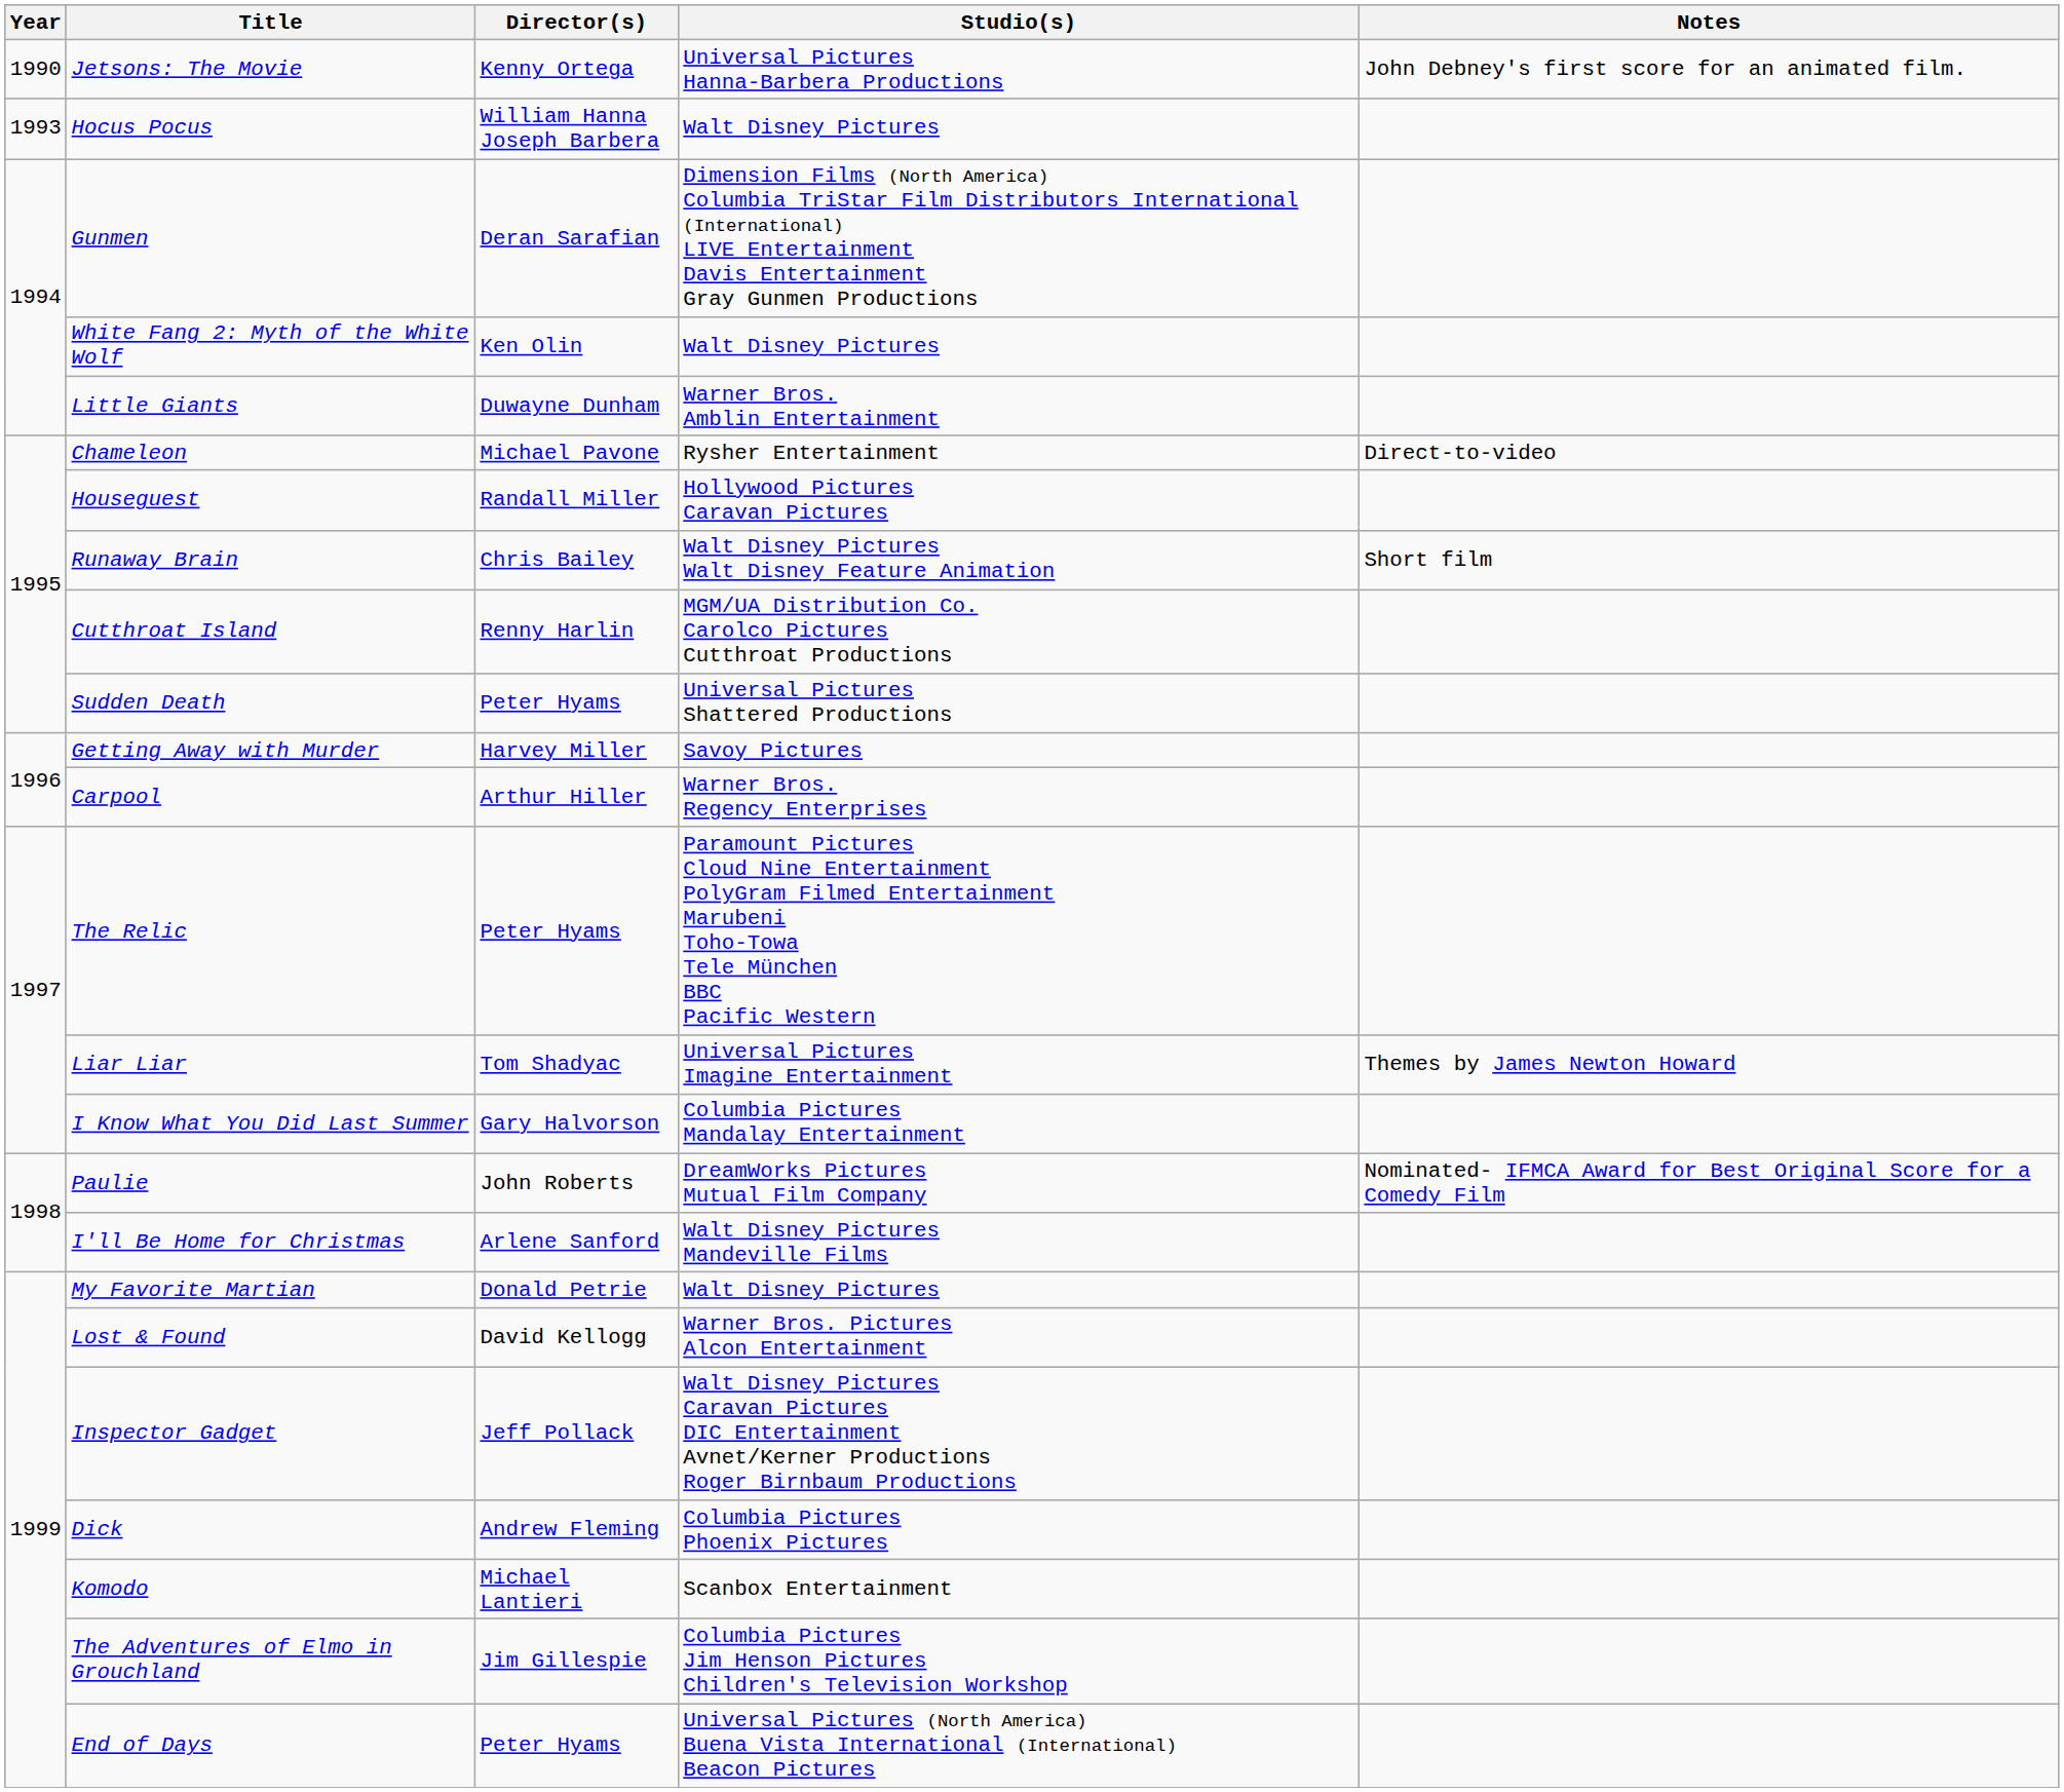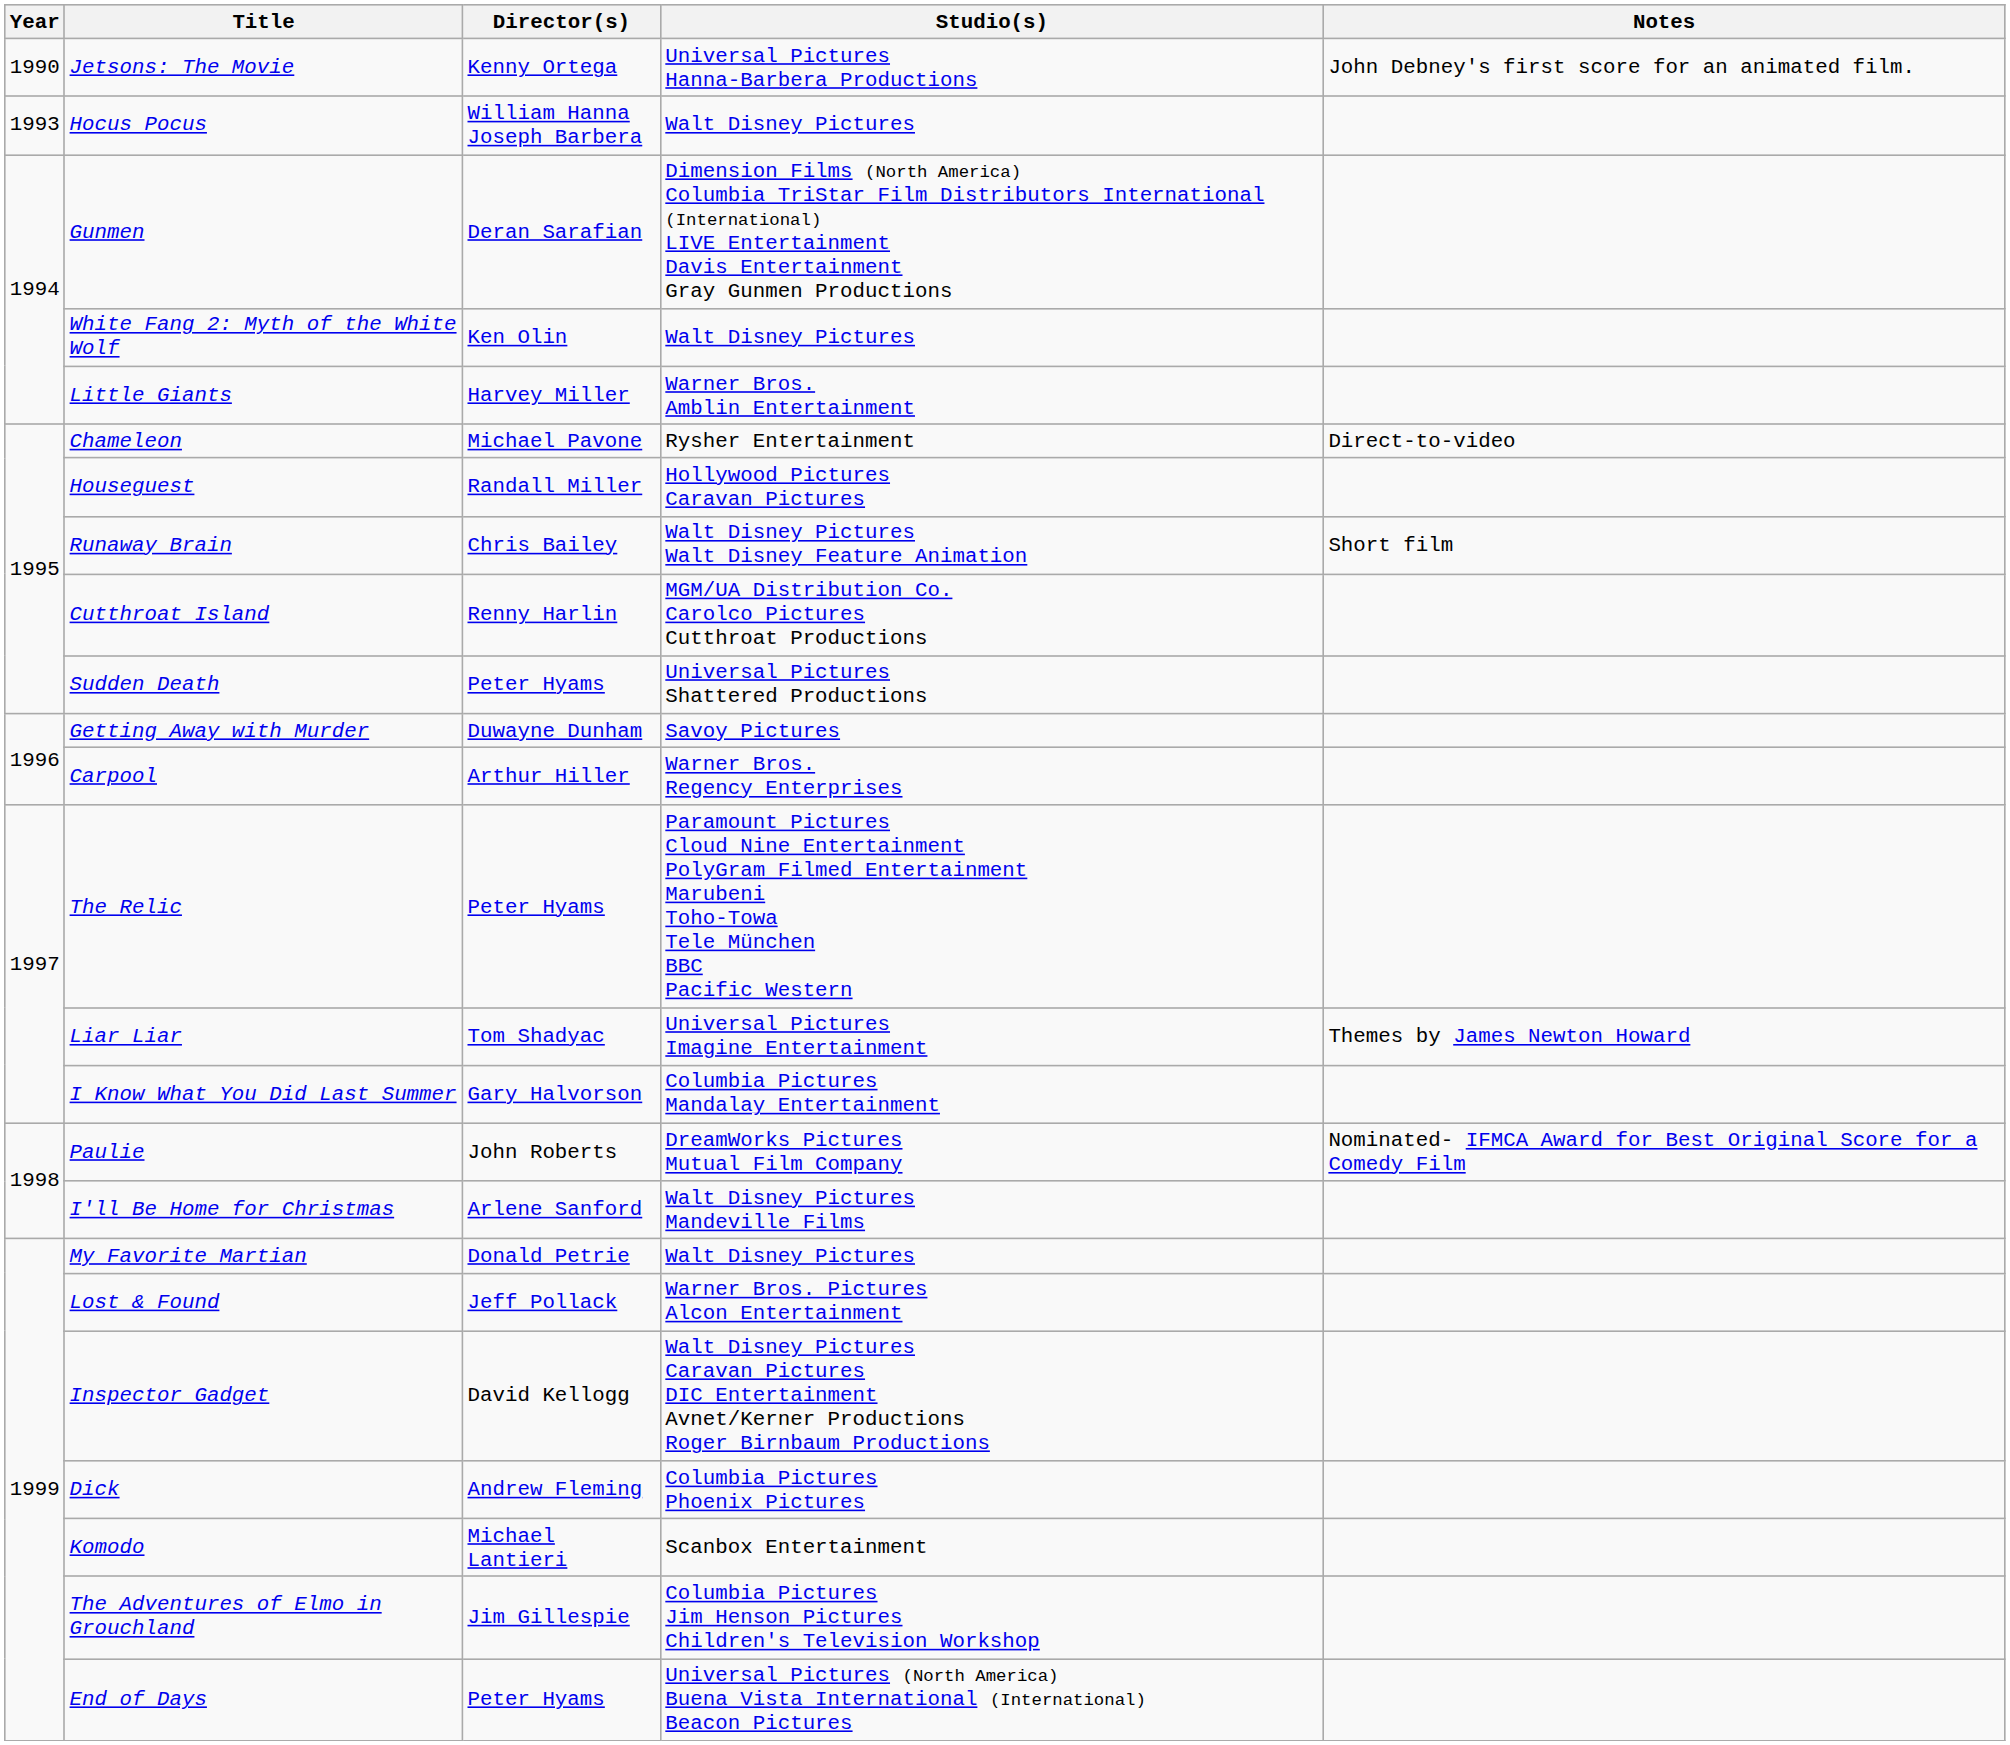Little Giants | Director(s): Duwayne Dunham -> Harvey Miller
Getting Away with Murder | Director(s): Harvey Miller -> Duwayne Dunham
Lost & Found | Director(s): David Kellogg -> Jeff Pollack
Inspector Gadget | Director(s): Jeff Pollack -> David Kellogg
